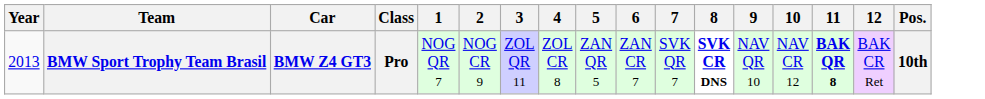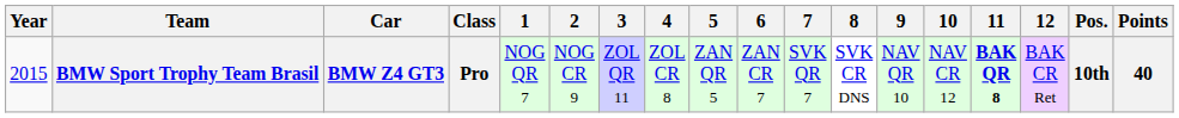+ column: Points | 40
BMW Sport Trophy Team Brasil | Year: 2013 -> 2015
BMW Sport Trophy Team Brasil | 8: bold -> normal
